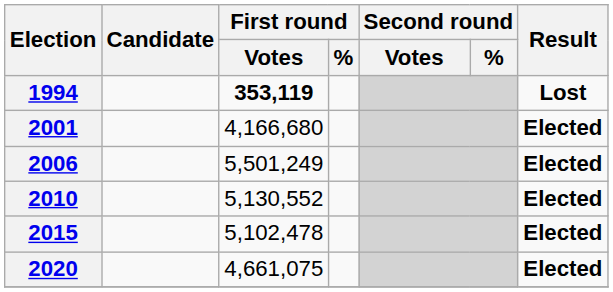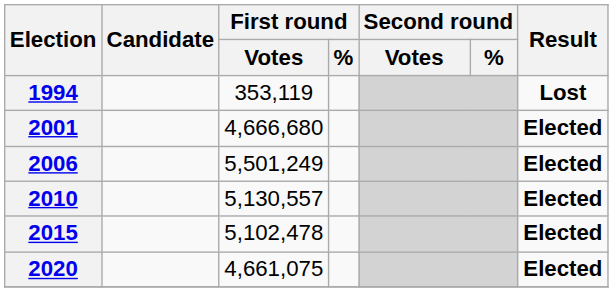1994 | First round / Votes: bold -> normal
2001 | First round / Votes: 4,166,680 -> 4,666,680
2010 | First round / Votes: 5,130,552 -> 5,130,557
